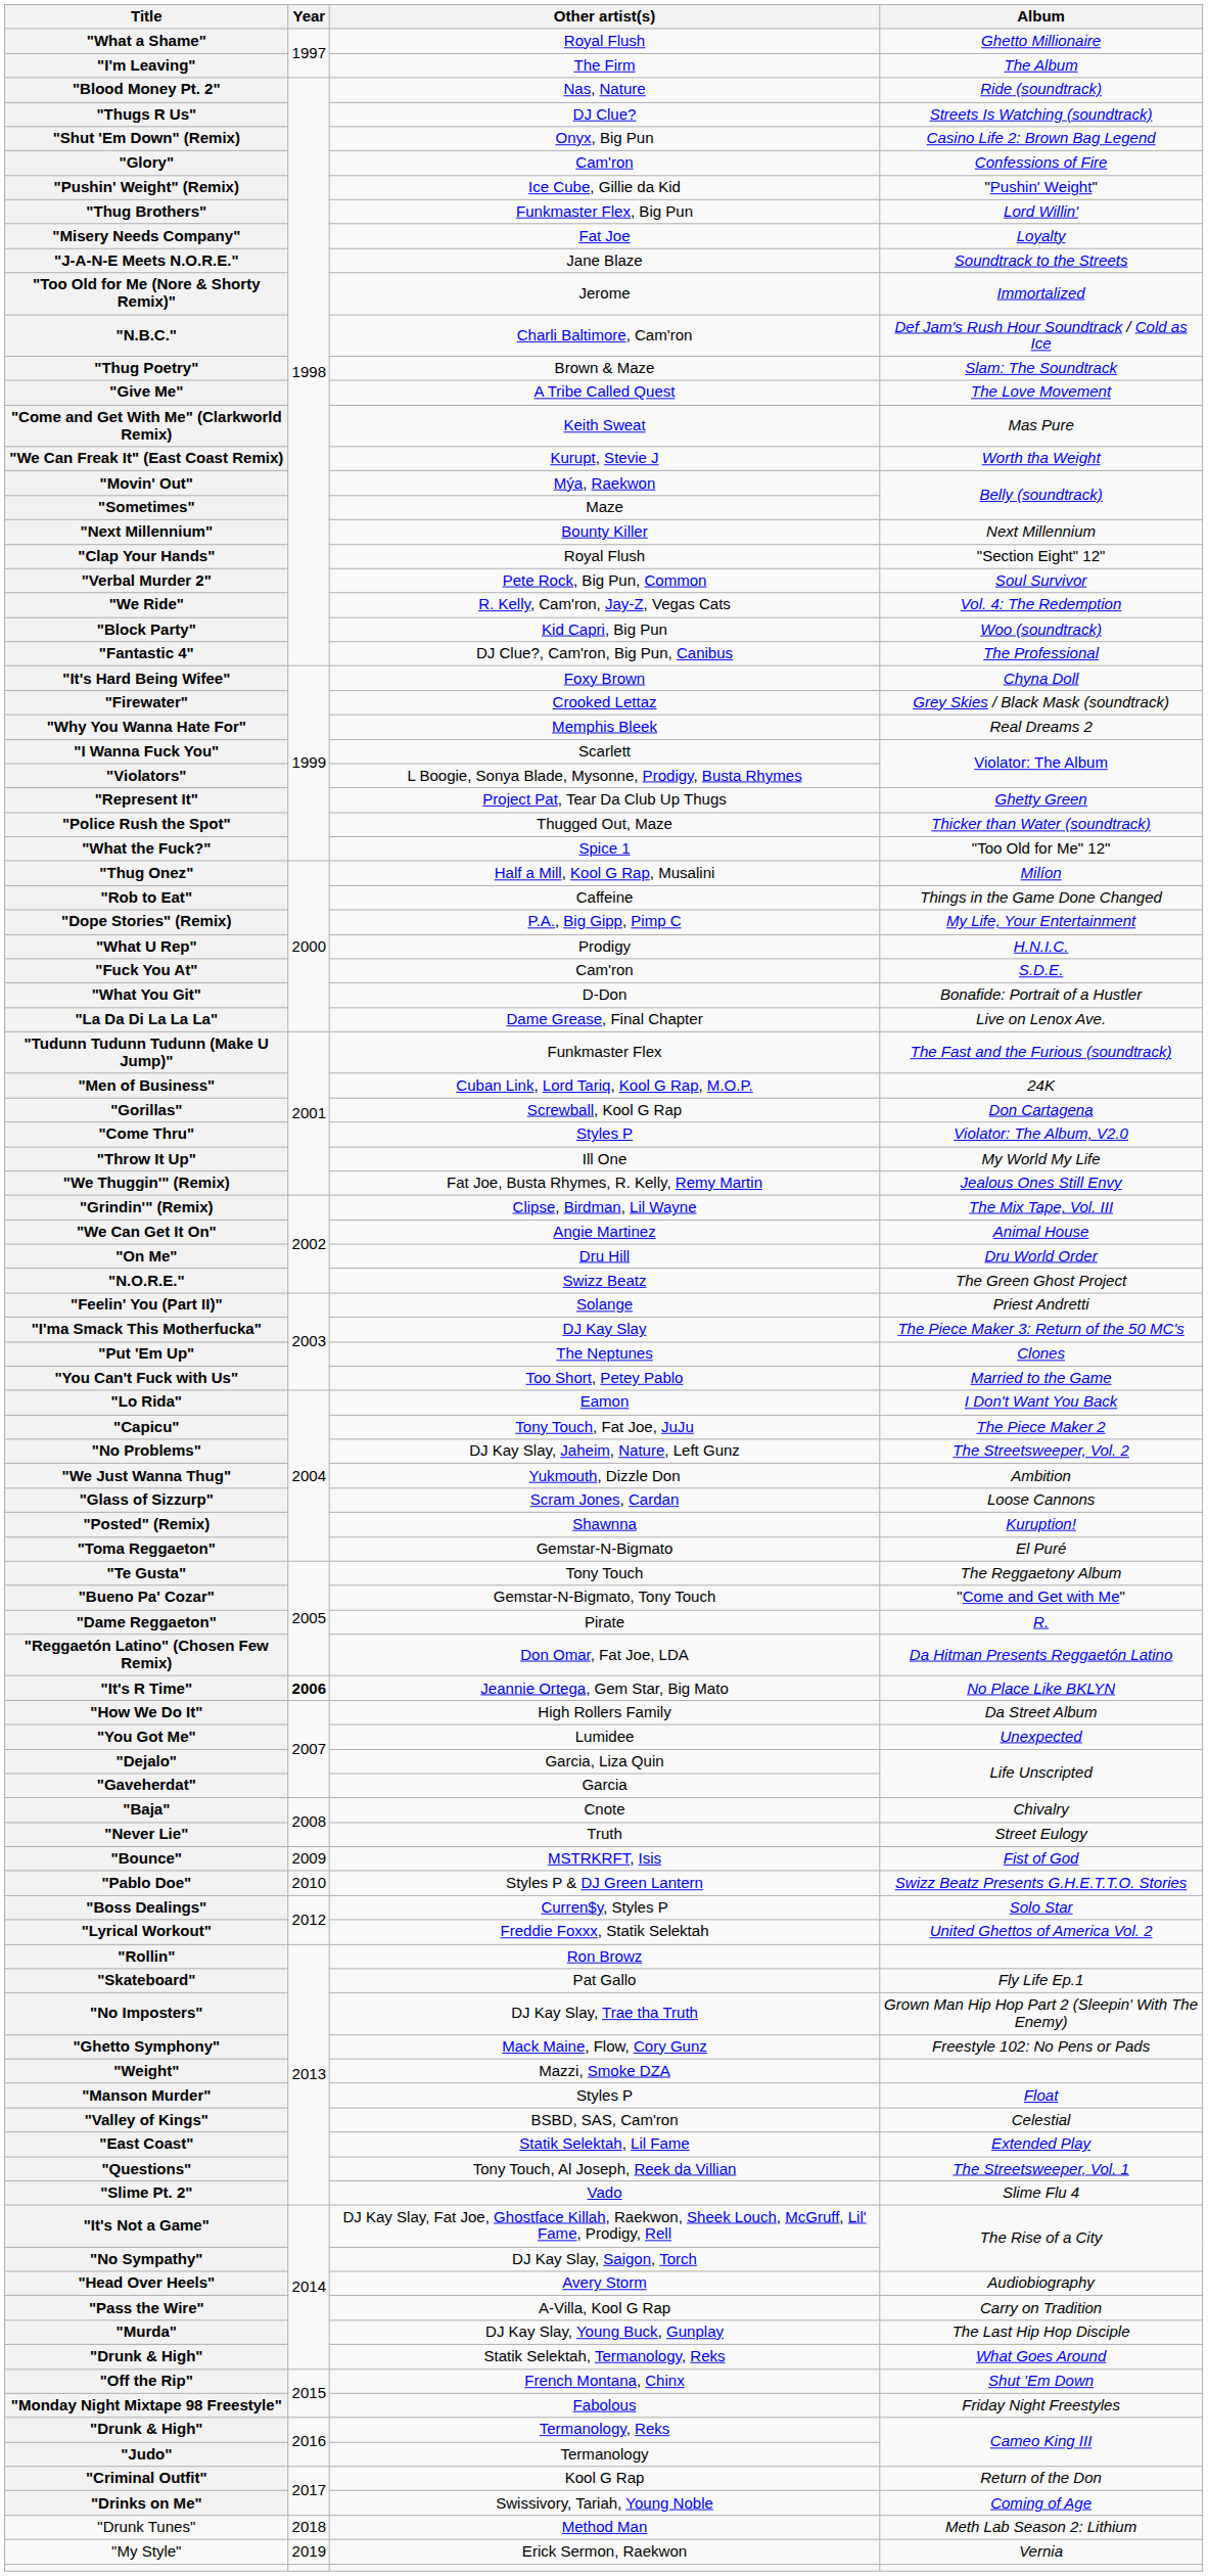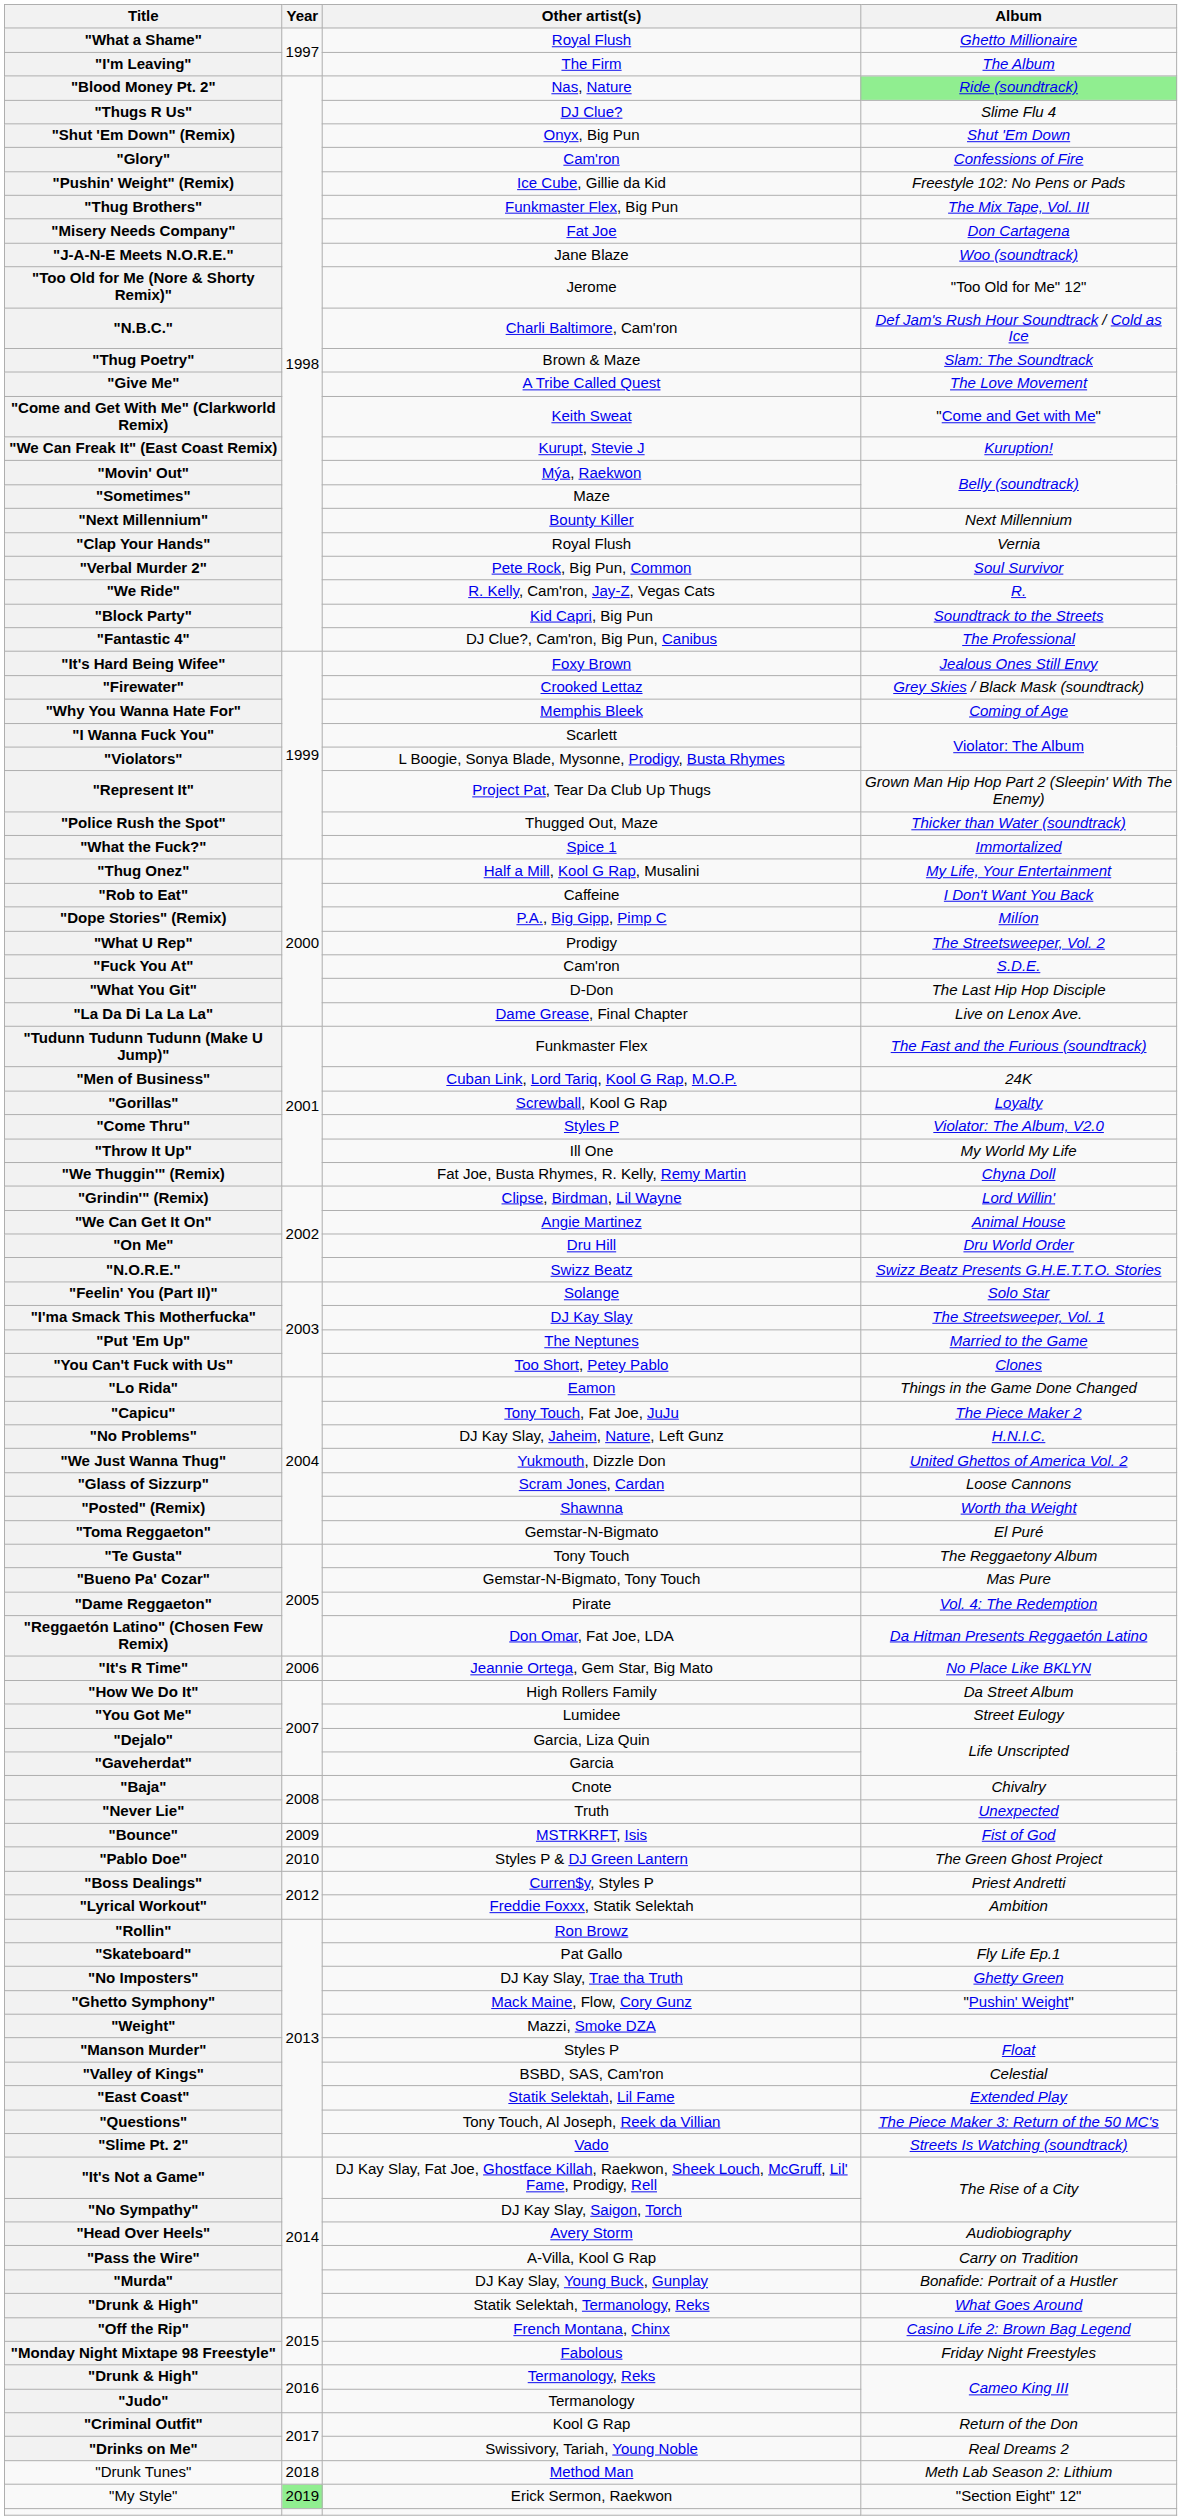"Blood Money Pt. 2" | Album: no background -> lightgreen background
"Thugs R Us" | Album: Streets Is Watching (soundtrack) -> Slime Flu 4
"Shut 'Em Down" (Remix) | Album: Casino Life 2: Brown Bag Legend -> Shut 'Em Down
"Pushin' Weight" (Remix) | Album: "Pushin' Weight" -> Freestyle 102: No Pens or Pads
"Thug Brothers" | Album: Lord Willin' -> The Mix Tape, Vol. III
"Misery Needs Company" | Album: Loyalty -> Don Cartagena
"J-A-N-E Meets N.O.R.E." | Album: Soundtrack to the Streets -> Woo (soundtrack)
"Too Old for Me (Nore & Shorty Remix)" | Album: Immortalized -> "Too Old for Me" 12"
"Come and Get With Me" (Clarkworld Remix) | Album: Mas Pure -> "Come and Get with Me"
"We Can Freak It" (East Coast Remix) | Album: Worth tha Weight -> Kuruption!
"Clap Your Hands" | Album: "Section Eight" 12" -> Vernia
"We Ride" | Album: Vol. 4: The Redemption -> R.
"Block Party" | Album: Woo (soundtrack) -> Soundtrack to the Streets
"It's Hard Being Wifee" | Album: Chyna Doll -> Jealous Ones Still Envy
"Why You Wanna Hate For" | Album: Real Dreams 2 -> Coming of Age
"Represent It" | Album: Ghetty Green -> Grown Man Hip Hop Part 2 (Sleepin' With The Enemy)
"What the Fuck?" | Album: "Too Old for Me" 12" -> Immortalized
"Thug Onez" | Album: Milíon -> My Life, Your Entertainment
"Rob to Eat" | Album: Things in the Game Done Changed -> I Don't Want You Back
"Dope Stories" (Remix) | Album: My Life, Your Entertainment -> Milíon
"What U Rep" | Album: H.N.I.C. -> The Streetsweeper, Vol. 2
"What You Git" | Album: Bonafide: Portrait of a Hustler -> The Last Hip Hop Disciple
"Gorillas" | Album: Don Cartagena -> Loyalty
"We Thuggin'" (Remix) | Album: Jealous Ones Still Envy -> Chyna Doll
"Grindin'" (Remix) | Album: The Mix Tape, Vol. III -> Lord Willin'
"N.O.R.E." | Album: The Green Ghost Project -> Swizz Beatz Presents G.H.E.T.T.O. Stories
"Feelin' You (Part II)" | Album: Priest Andretti -> Solo Star
"I'ma Smack This Motherfucka" | Album: The Piece Maker 3: Return of the 50 MC's -> The Streetsweeper, Vol. 1
"Put 'Em Up" | Album: Clones -> Married to the Game
"You Can't Fuck with Us" | Album: Married to the Game -> Clones
"Lo Rida" | Album: I Don't Want You Back -> Things in the Game Done Changed
"No Problems" | Album: The Streetsweeper, Vol. 2 -> H.N.I.C.
"We Just Wanna Thug" | Album: Ambition -> United Ghettos of America Vol. 2
"Posted" (Remix) | Album: Kuruption! -> Worth tha Weight
"Bueno Pa' Cozar" | Album: "Come and Get with Me" -> Mas Pure
"Dame Reggaeton" | Album: R. -> Vol. 4: The Redemption
"It's R Time" | Year: bold -> normal
"You Got Me" | Album: Unexpected -> Street Eulogy
"Never Lie" | Album: Street Eulogy -> Unexpected
"Pablo Doe" | Album: Swizz Beatz Presents G.H.E.T.T.O. Stories -> The Green Ghost Project
"Boss Dealings" | Album: Solo Star -> Priest Andretti
"Lyrical Workout" | Album: United Ghettos of America Vol. 2 -> Ambition
"No Imposters" | Album: Grown Man Hip Hop Part 2 (Sleepin' With The Enemy) -> Ghetty Green
"Ghetto Symphony" | Album: Freestyle 102: No Pens or Pads -> "Pushin' Weight"
"Questions" | Album: The Streetsweeper, Vol. 1 -> The Piece Maker 3: Return of the 50 MC's
"Slime Pt. 2" | Album: Slime Flu 4 -> Streets Is Watching (soundtrack)
"Murda" | Album: The Last Hip Hop Disciple -> Bonafide: Portrait of a Hustler
"Off the Rip" | Album: Shut 'Em Down -> Casino Life 2: Brown Bag Legend
"Drinks on Me" | Album: Coming of Age -> Real Dreams 2
"My Style" | Year: no background -> lightgreen background
"My Style" | Album: Vernia -> "Section Eight" 12"
